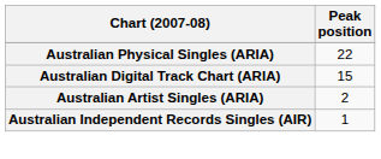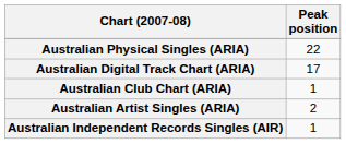Australian Digital Track Chart (ARIA) | Peak position: 15 -> 17
+ row: Australian Club Chart (ARIA) | 1
